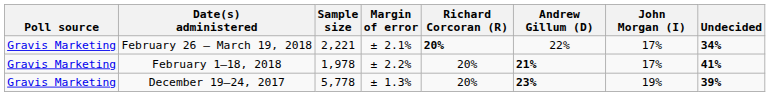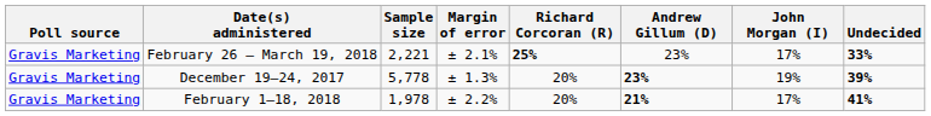February 26 – March 19, 2018 | Richard Corcoran (R): 20% -> 25%
February 26 – March 19, 2018 | Andrew Gillum (D): 22% -> 23%
February 26 – March 19, 2018 | Undecided: 34% -> 33%
rows swapped: February 1–18, 2018 <-> December 19–24, 2017
